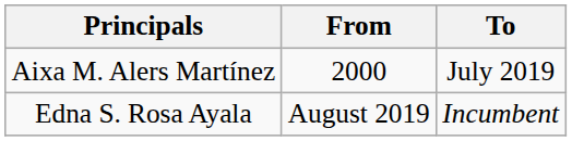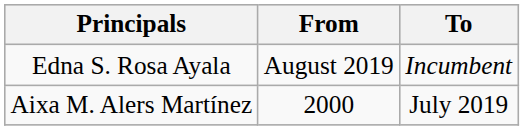rows swapped: Aixa M. Alers Martínez <-> Edna S. Rosa Ayala
